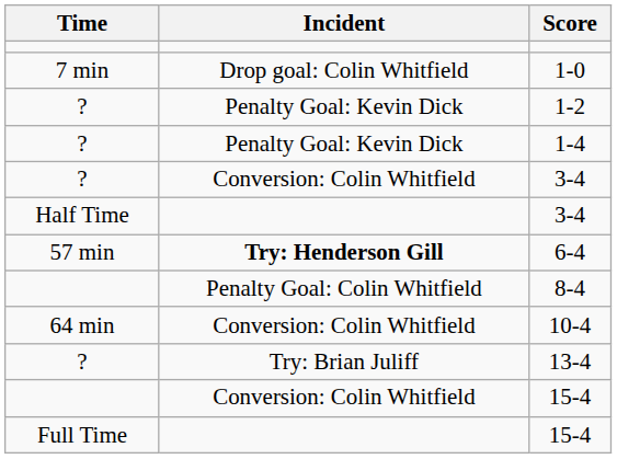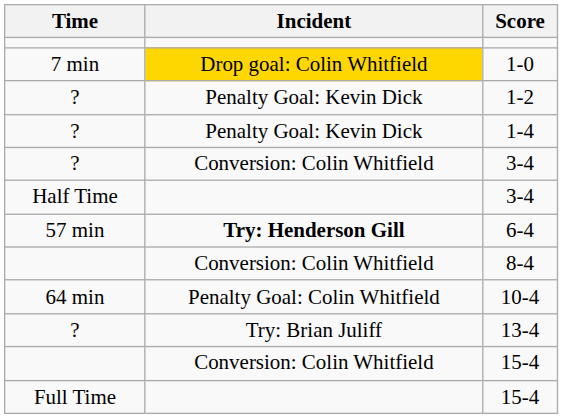1-0 | Incident: no background -> gold background
8-4 | Incident: Penalty Goal: Colin Whitfield -> Conversion: Colin Whitfield
10-4 | Incident: Conversion: Colin Whitfield -> Penalty Goal: Colin Whitfield
